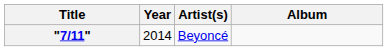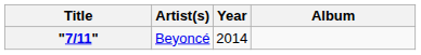columns swapped: Year <-> Artist(s)
